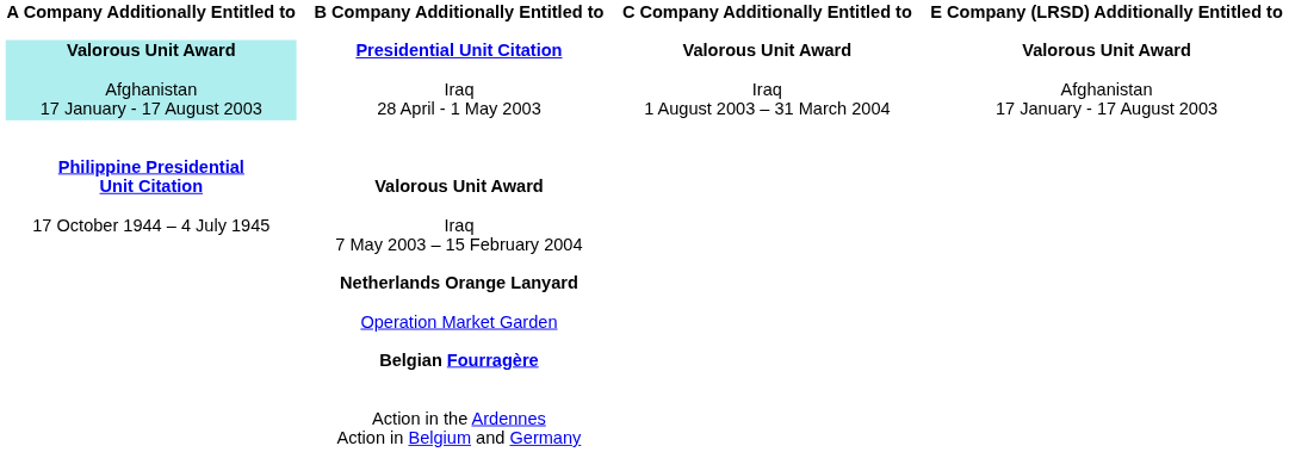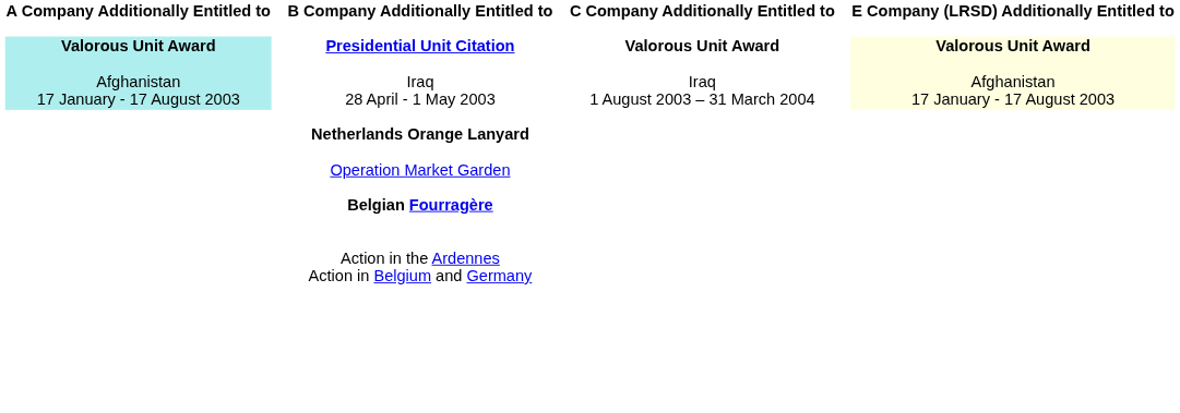Presidential Unit Citation Iraq 28 April - 1 May 2003 | E Company (LRSD) Additionally Entitled to: no background -> lightyellow background
- row: Philippine Presidential Unit Citation 17 October 1944 – 4 July 1945 | Valorous Unit Award Iraq 7 May 2003 – 15 February 2004
